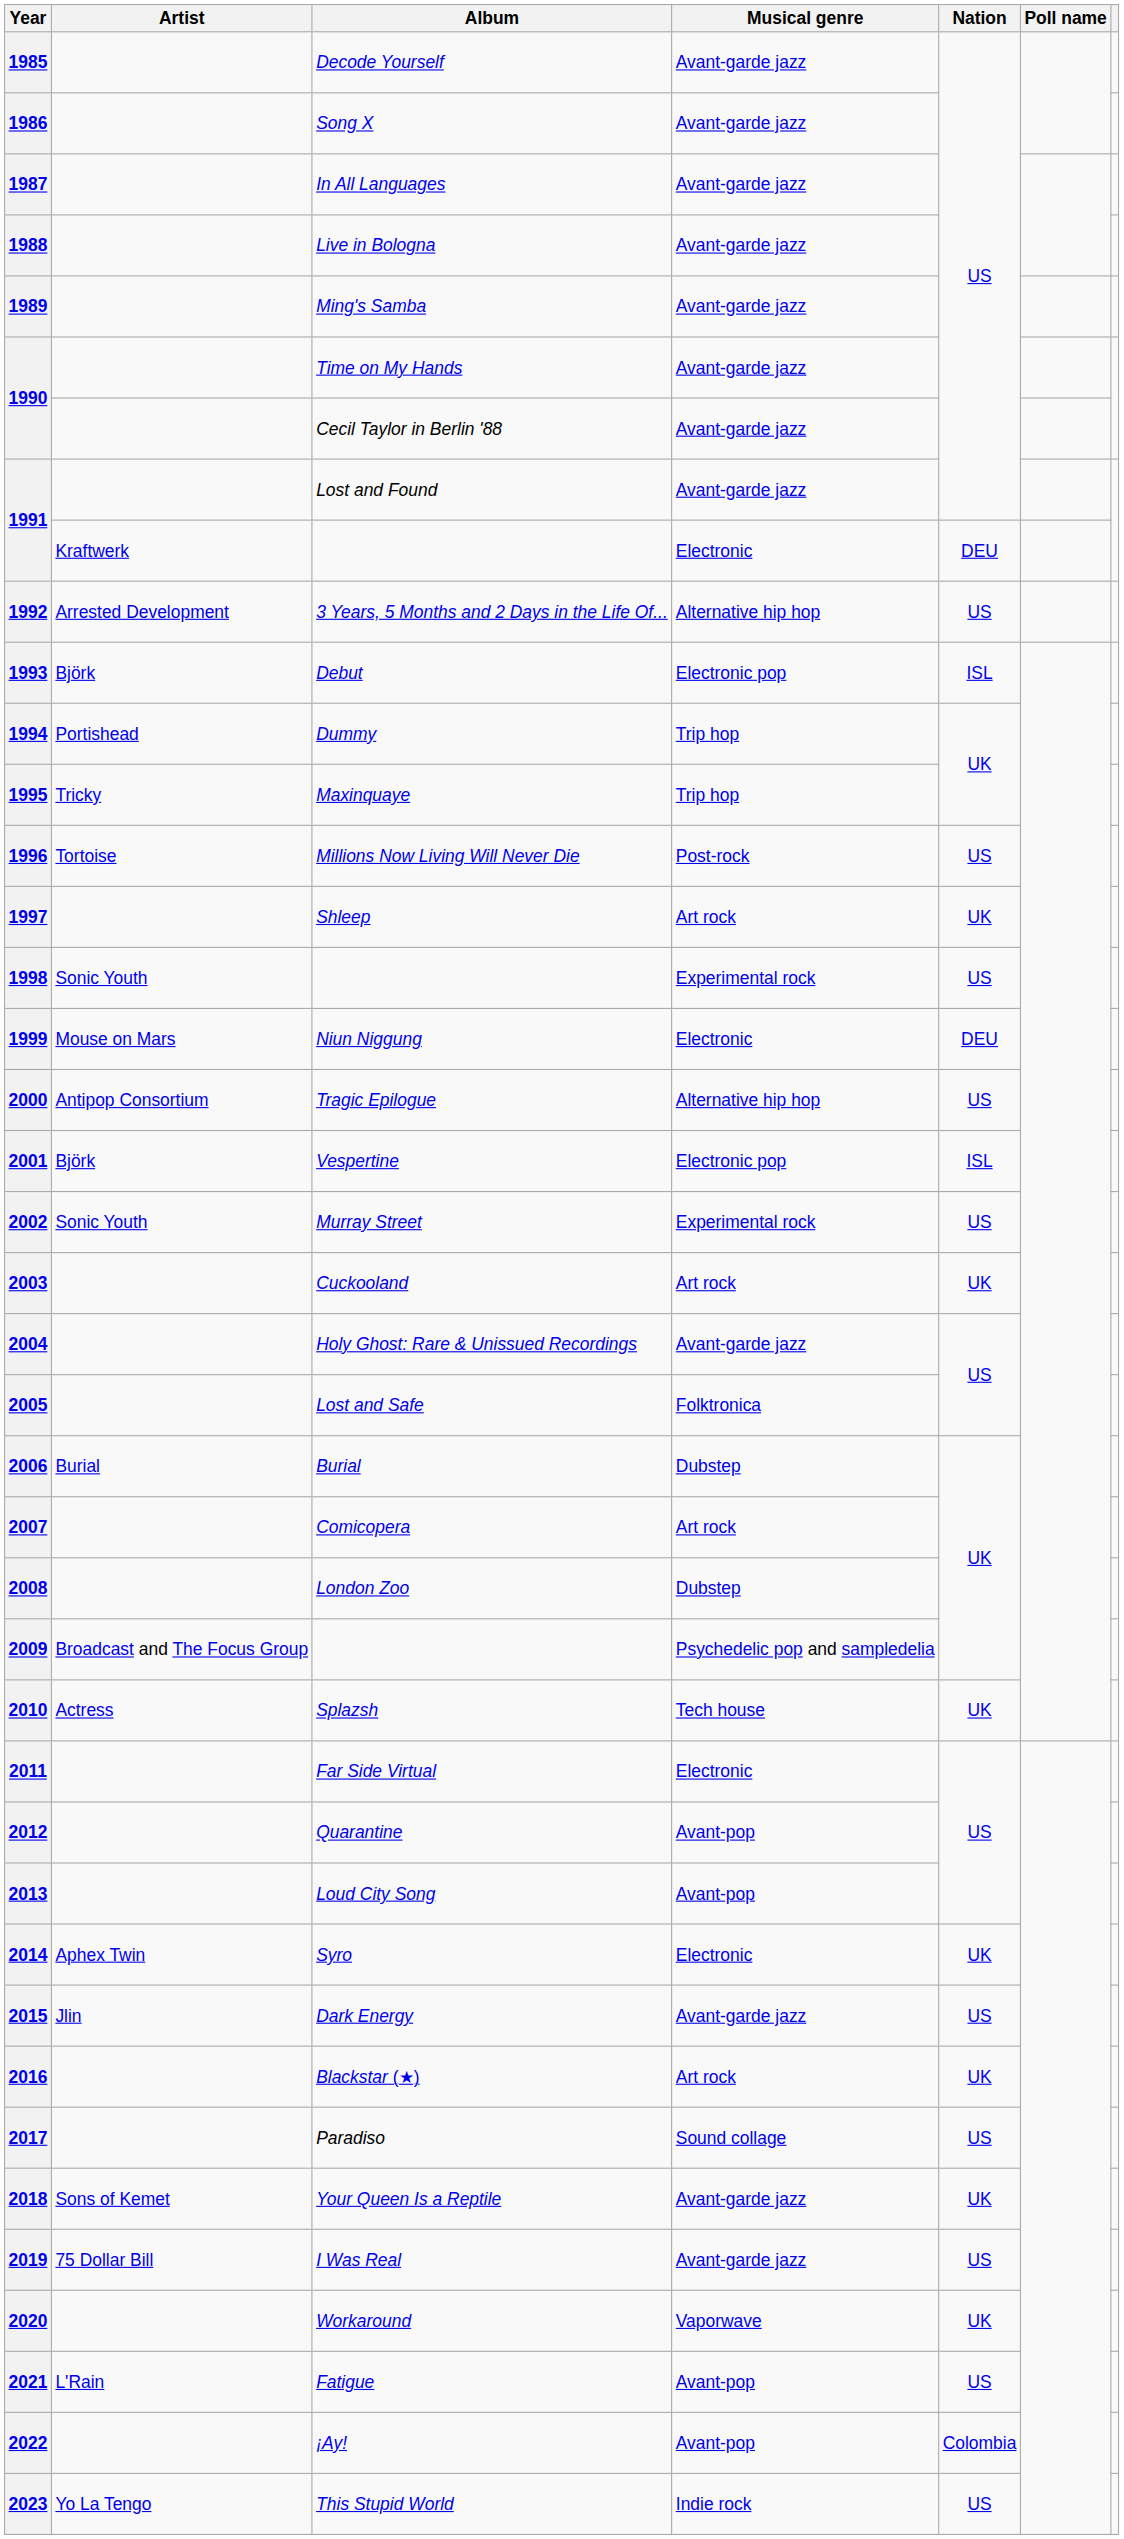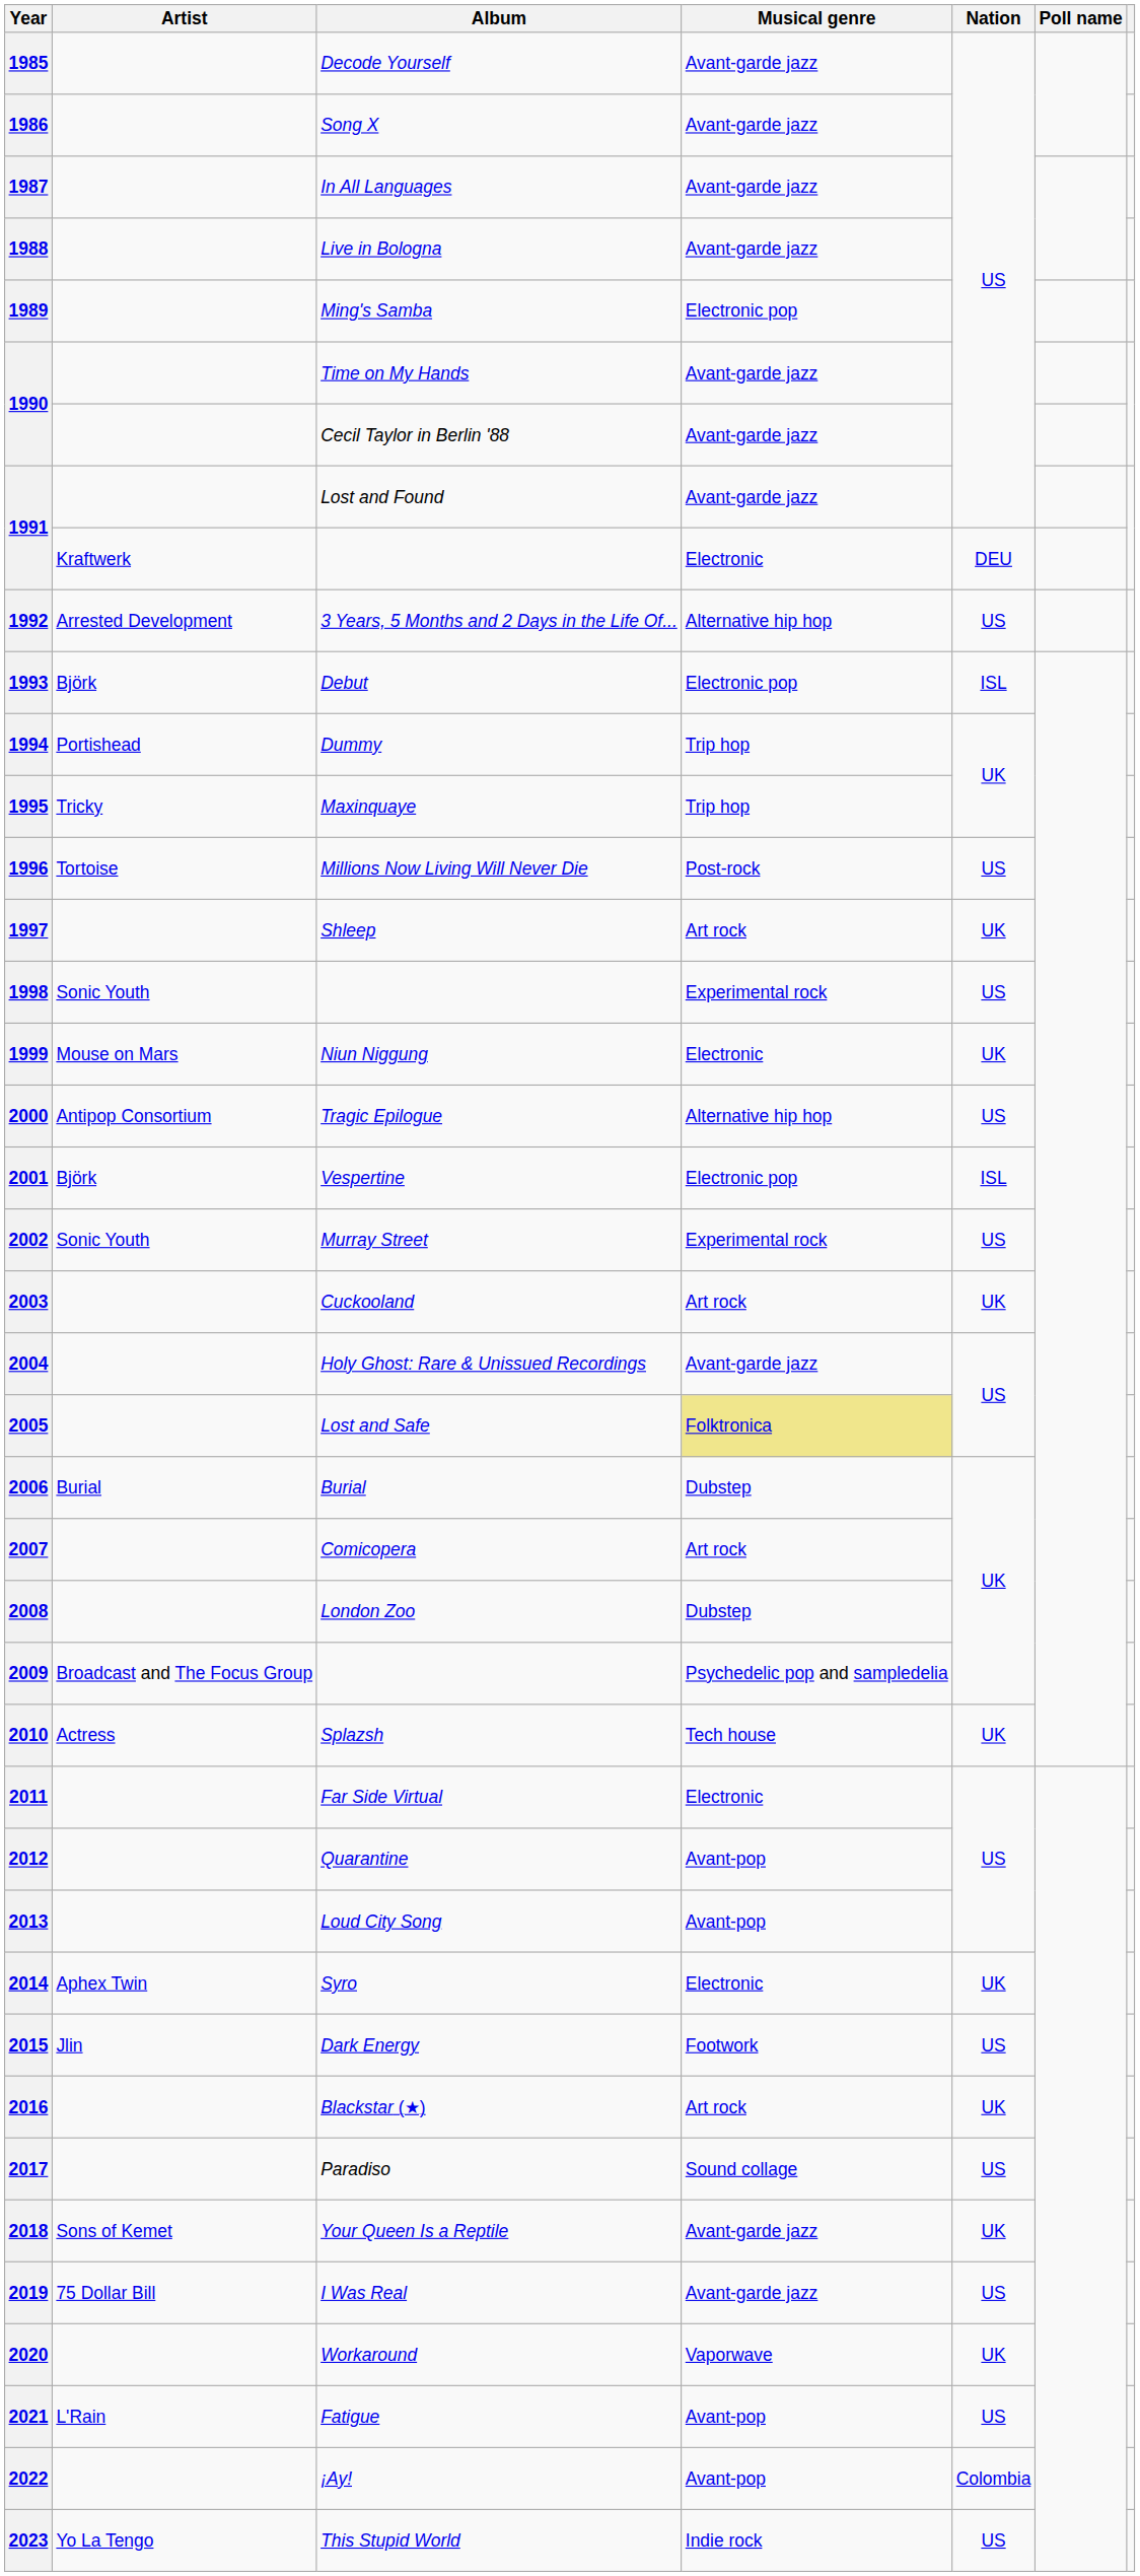1989 | Musical genre: Avant-garde jazz -> Electronic pop
1999 | Nation: DEU -> UK
2005 | Musical genre: no background -> khaki background
2015 | Musical genre: Avant-garde jazz -> Footwork
